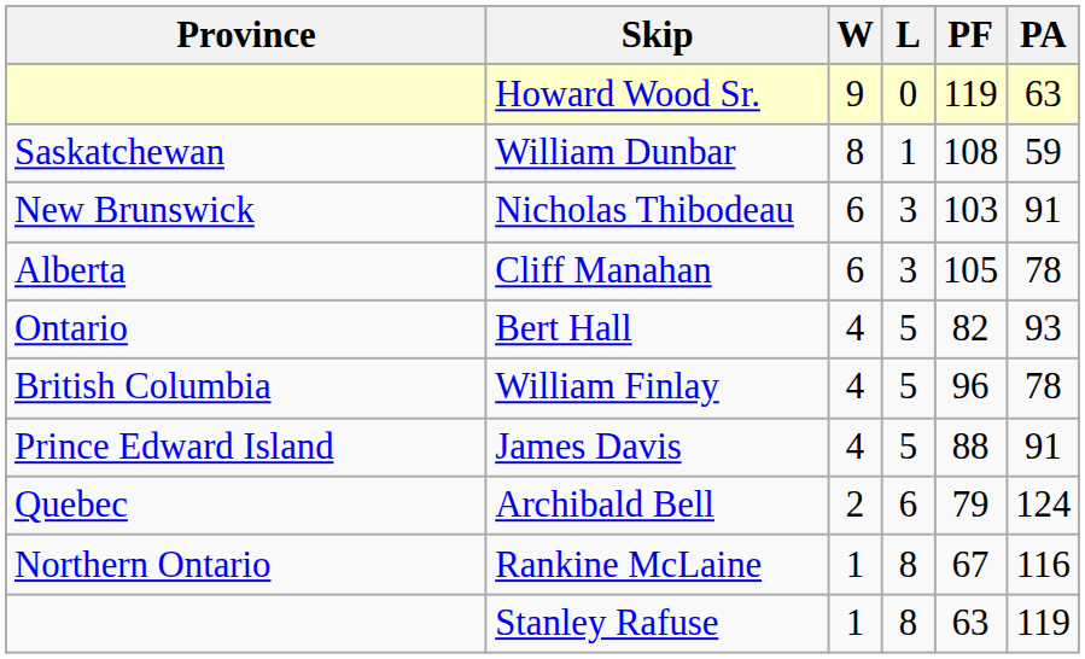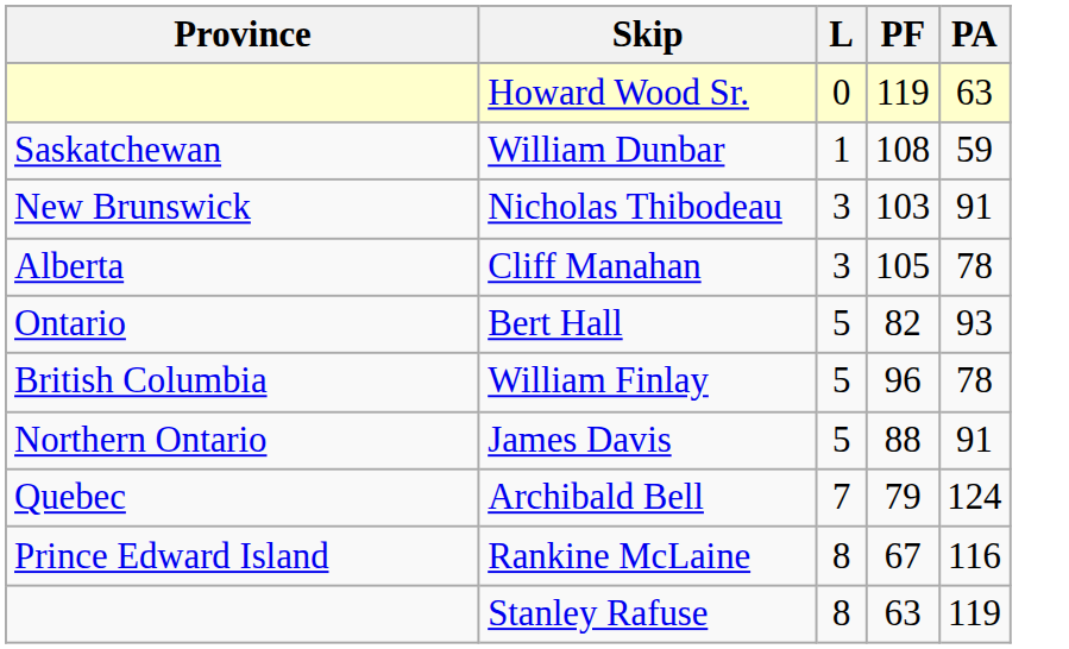- column: W | 9 | 8 | 6 | 6 | 4 | 4 | 4 | 2 | 1 | 1
James Davis | Province: Prince Edward Island -> Northern Ontario
Archibald Bell | L: 6 -> 7
Rankine McLaine | Province: Northern Ontario -> Prince Edward Island
